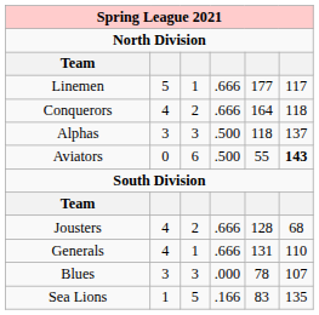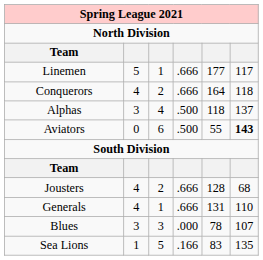Alphas | column 3: 3 -> 4
